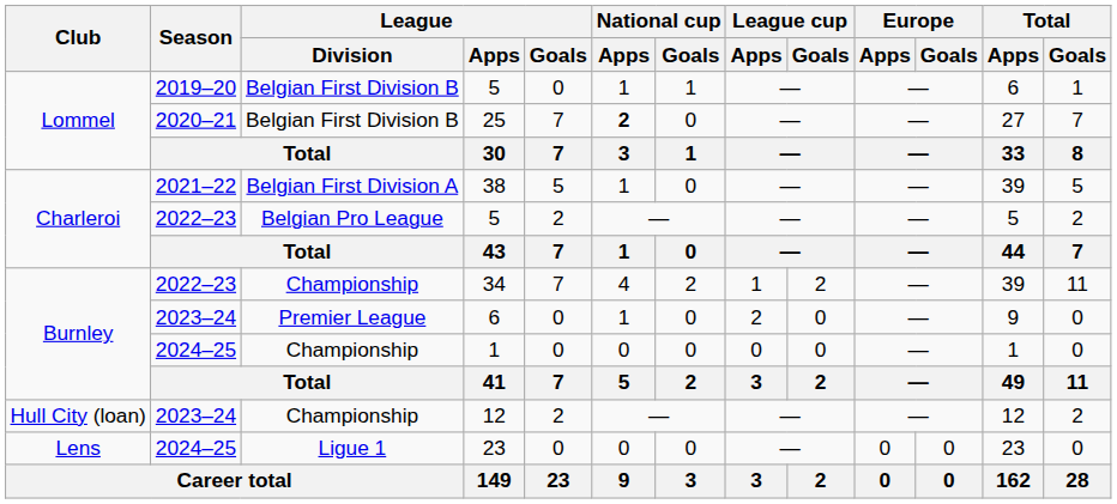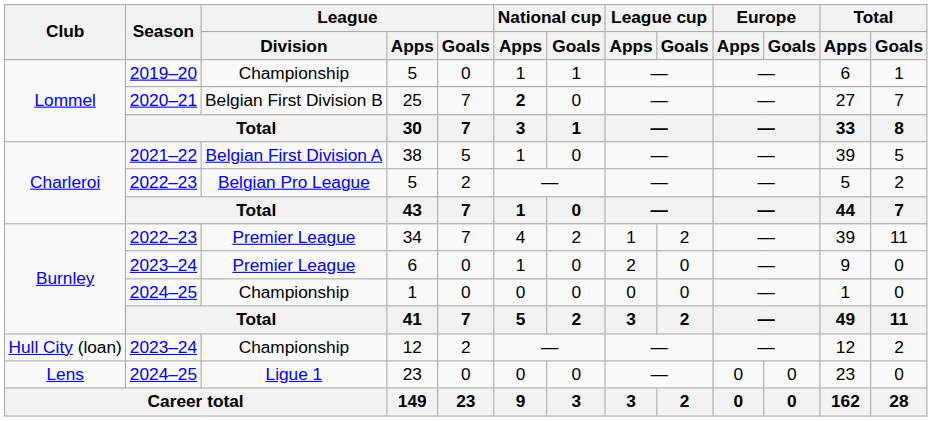2019–20 / 5 | League / Division: Belgian First Division B -> Championship
34 | League / Division: Championship -> Premier League
